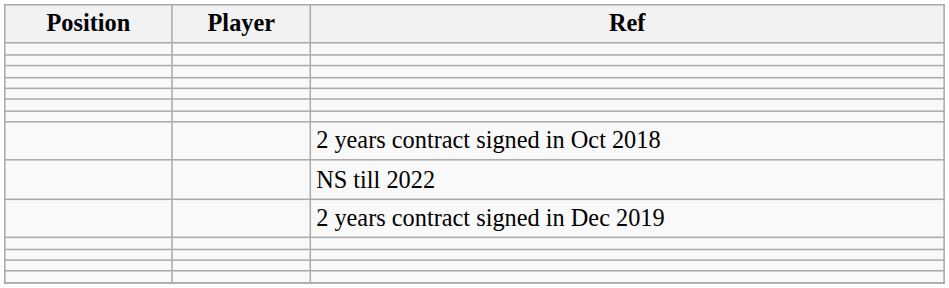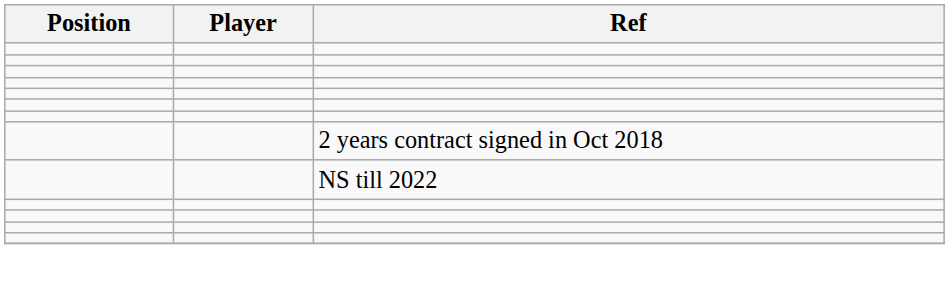- row: 2 years contract signed in Dec 2019
